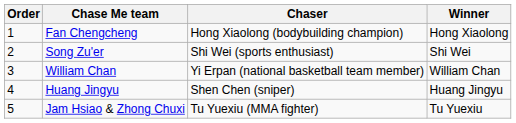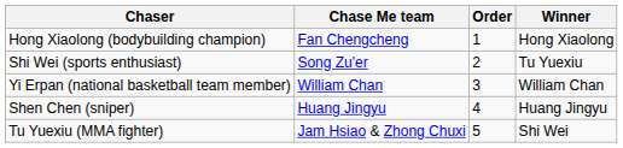columns swapped: Order <-> Chaser
Song Zu'er | Winner: Shi Wei -> Tu Yuexiu
Jam Hsiao & Zhong Chuxi | Winner: Tu Yuexiu -> Shi Wei
